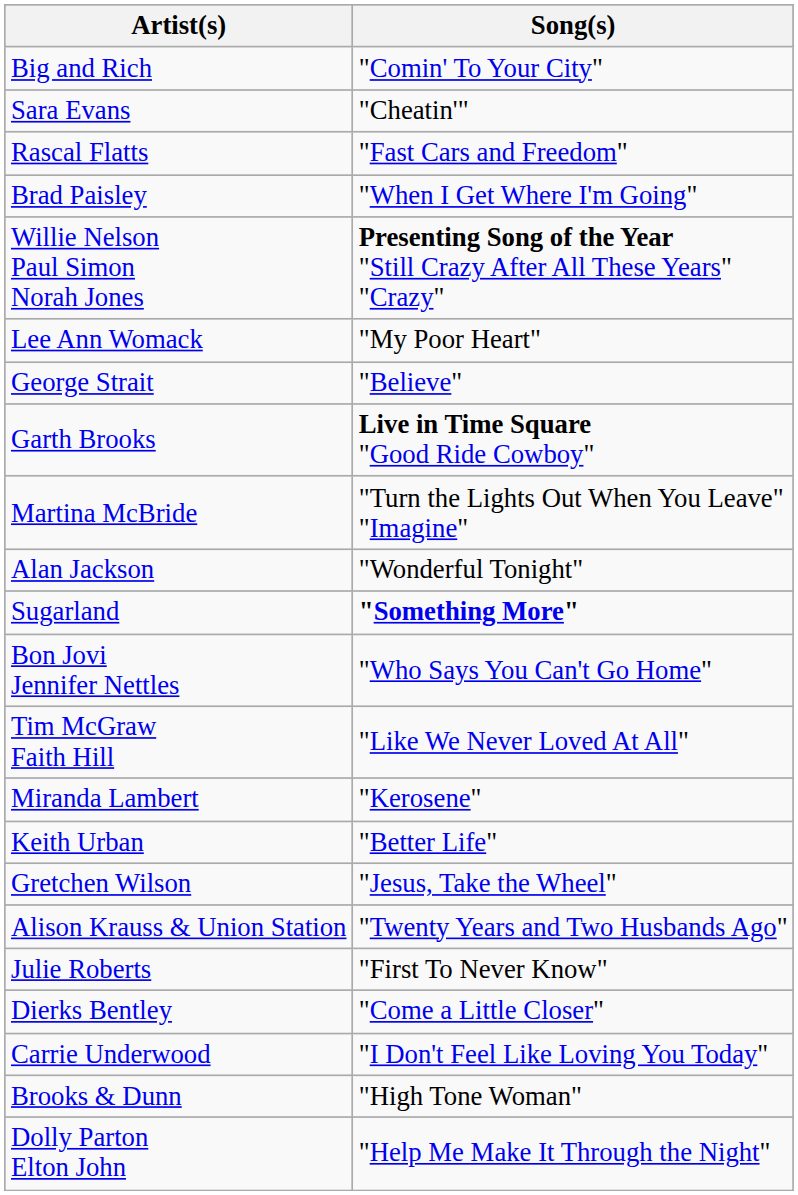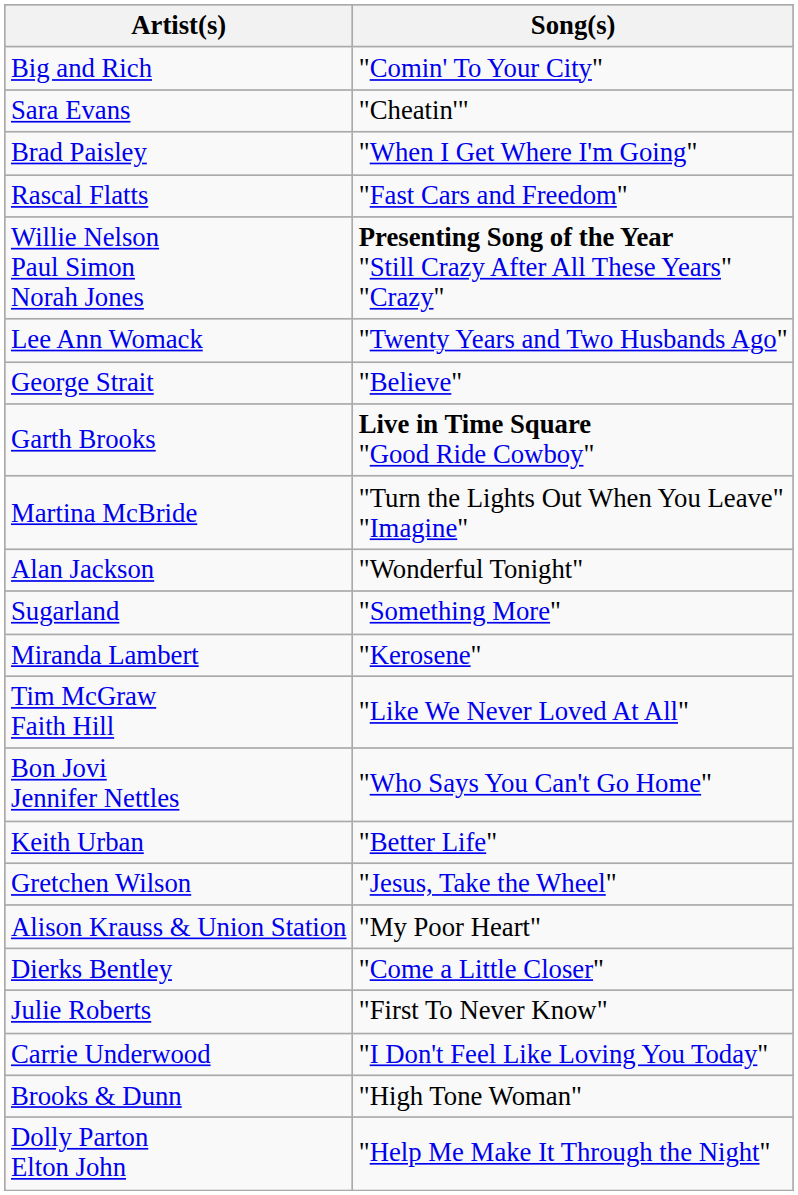rows swapped: Brad Paisley <-> Rascal Flatts
Lee Ann Womack | Song(s): "My Poor Heart" -> "Twenty Years and Two Husbands Ago"
Sugarland | Song(s): bold -> normal
rows swapped: Bon Jovi Jennifer Nettles <-> Miranda Lambert
Alison Krauss & Union Station | Song(s): "Twenty Years and Two Husbands Ago" -> "My Poor Heart"
rows swapped: Dierks Bentley <-> Julie Roberts
